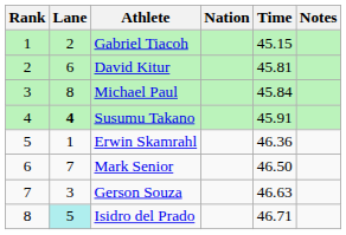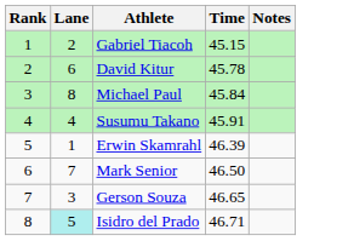- column: Nation
David Kitur | Time: 45.81 -> 45.78
Susumu Takano | Lane: bold -> normal
Erwin Skamrahl | Time: 46.36 -> 46.39
Gerson Souza | Time: 46.63 -> 46.65
